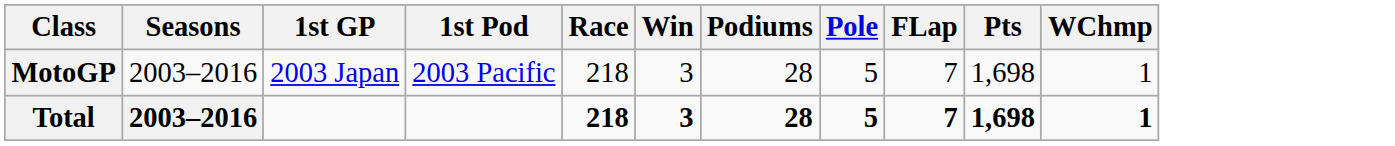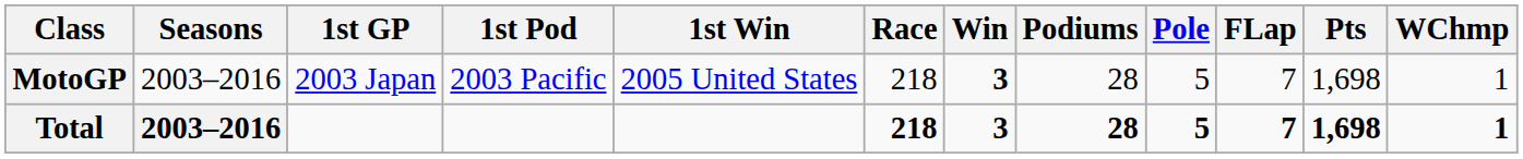+ column: 1st Win | 2005 United States
MotoGP | Win: normal -> bold
